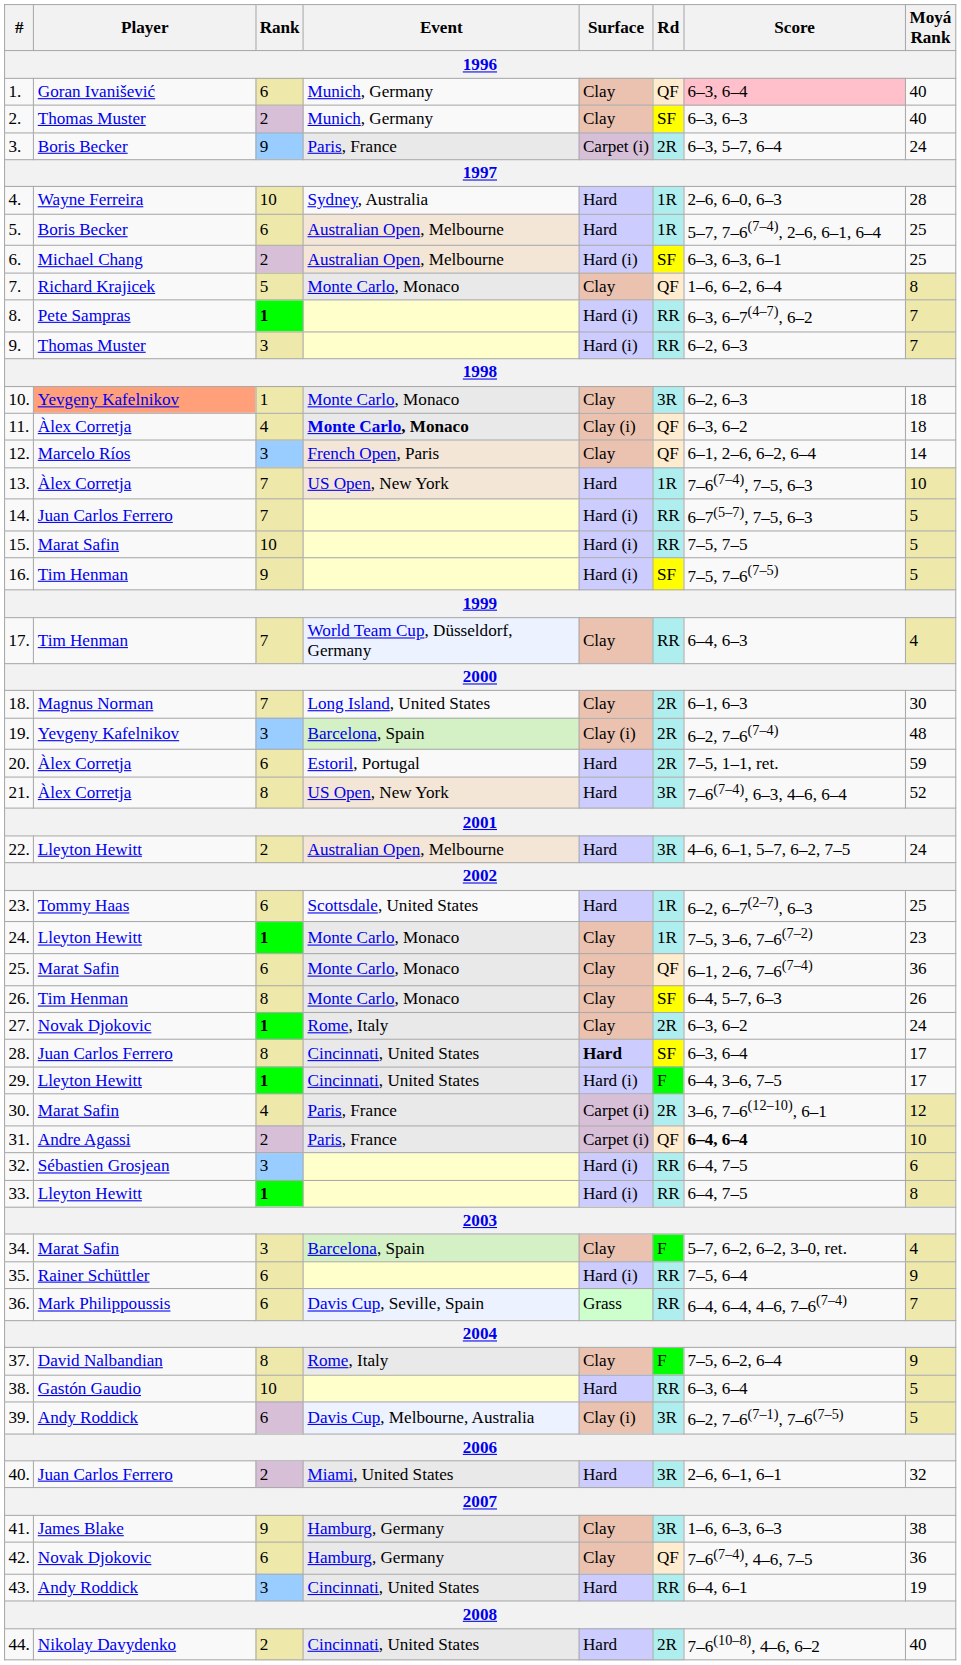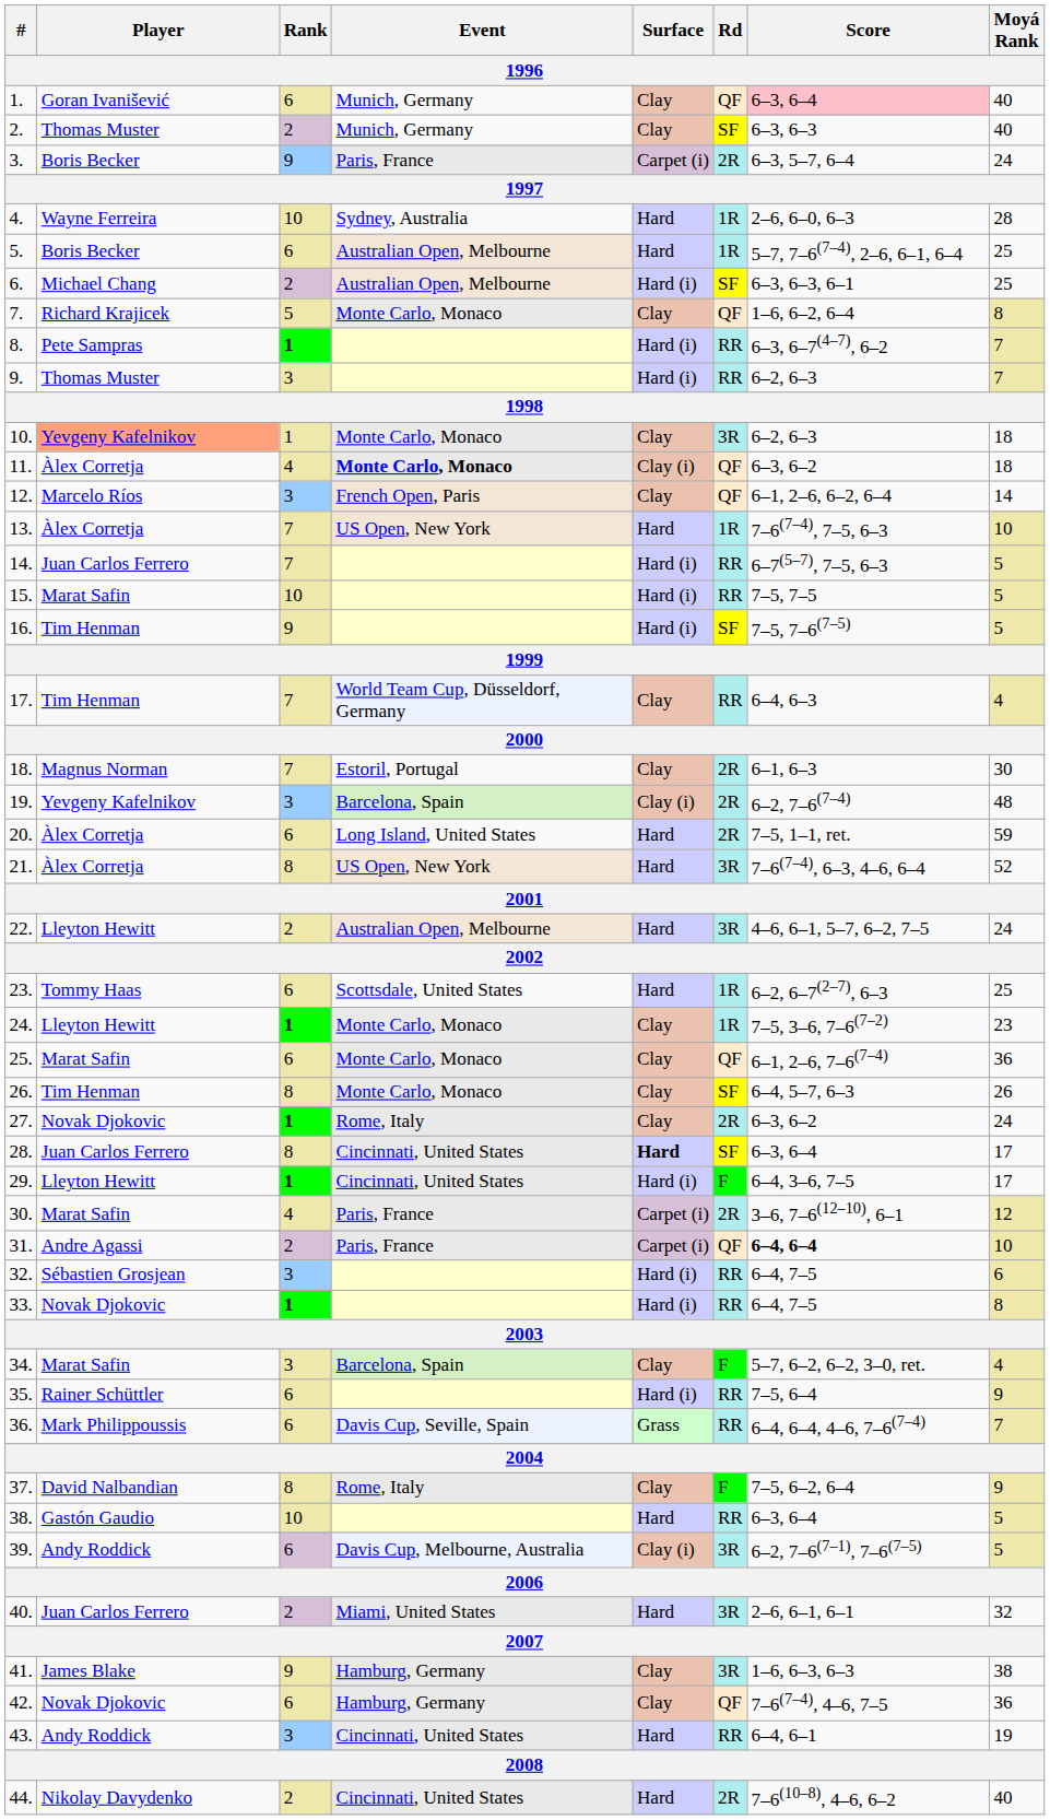18. | Event: Long Island, United States -> Estoril, Portugal
20. | Event: Estoril, Portugal -> Long Island, United States
33. | Player: Lleyton Hewitt -> Novak Djokovic
